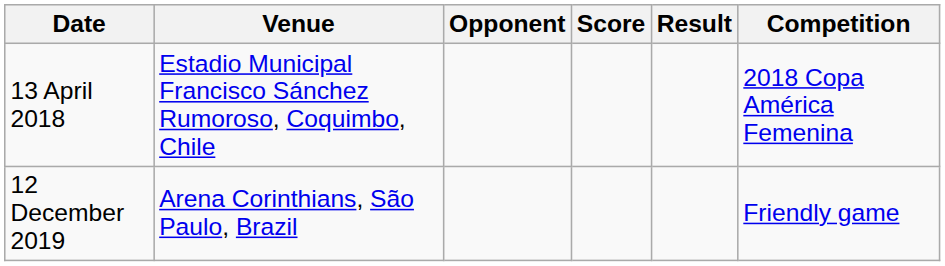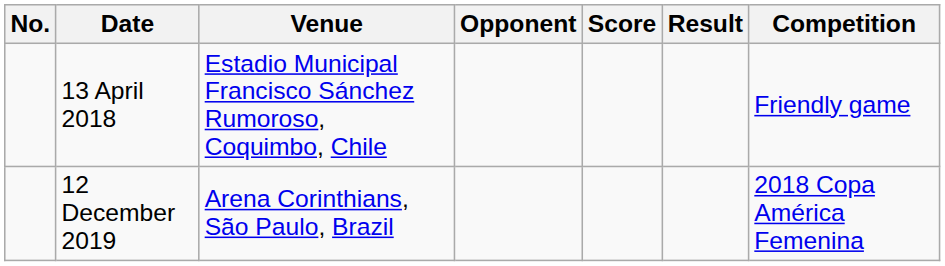+ column: No.
13 April 2018 | Competition: 2018 Copa América Femenina -> Friendly game
12 December 2019 | Competition: Friendly game -> 2018 Copa América Femenina
